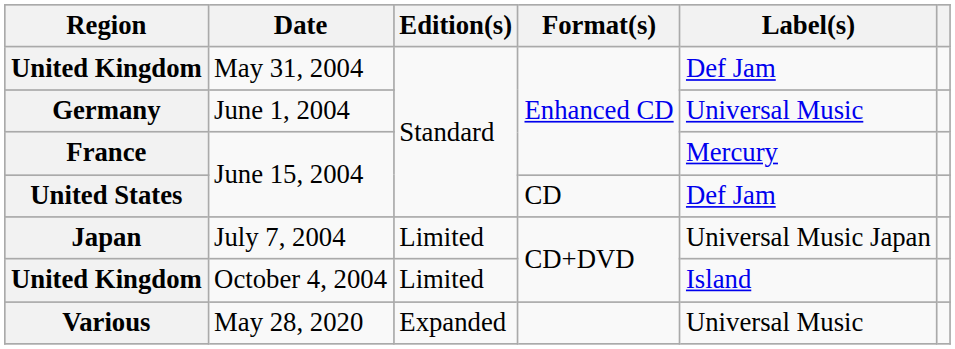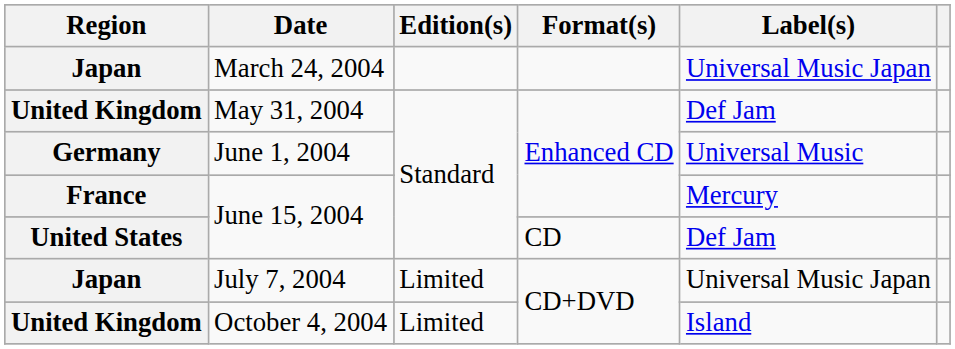+ row: Japan | March 24, 2004 | Universal Music Japan
- row: Various | May 28, 2020 | Expanded | Universal Music
